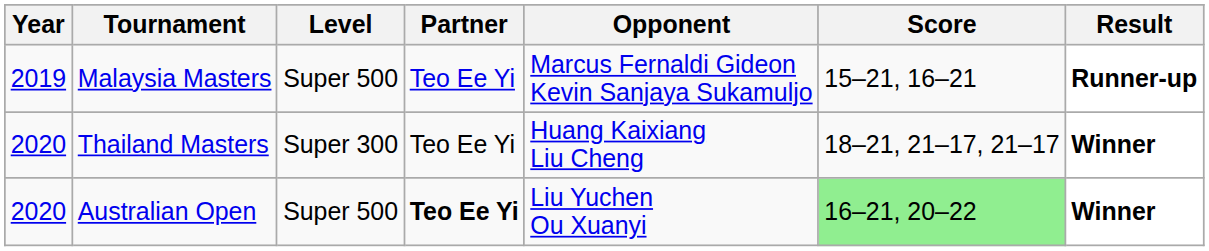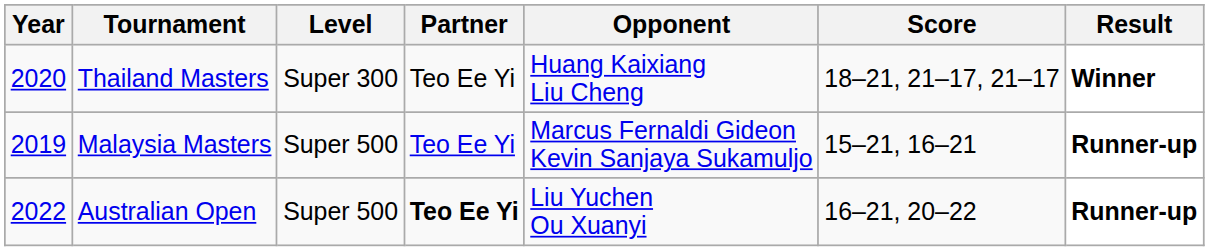rows swapped: Malaysia Masters <-> Thailand Masters
Australian Open | Year: 2020 -> 2022
Australian Open | Score: lightgreen background -> no background
Australian Open | Result: Winner -> Runner-up
